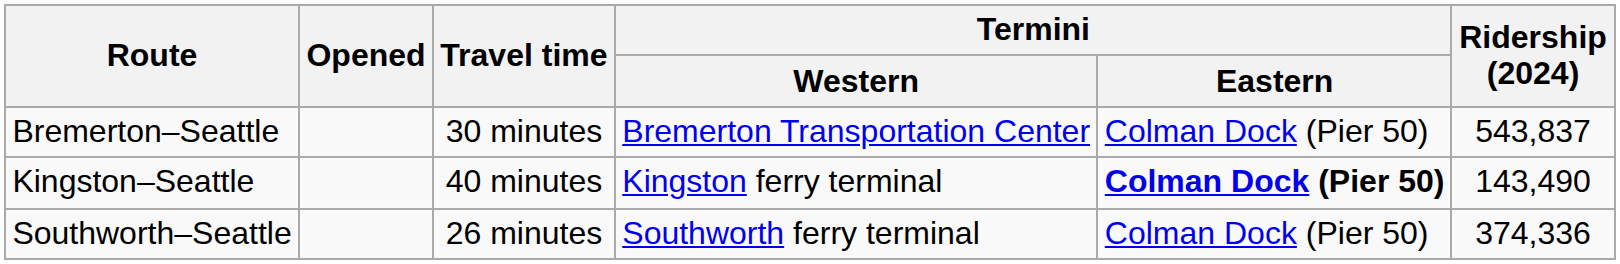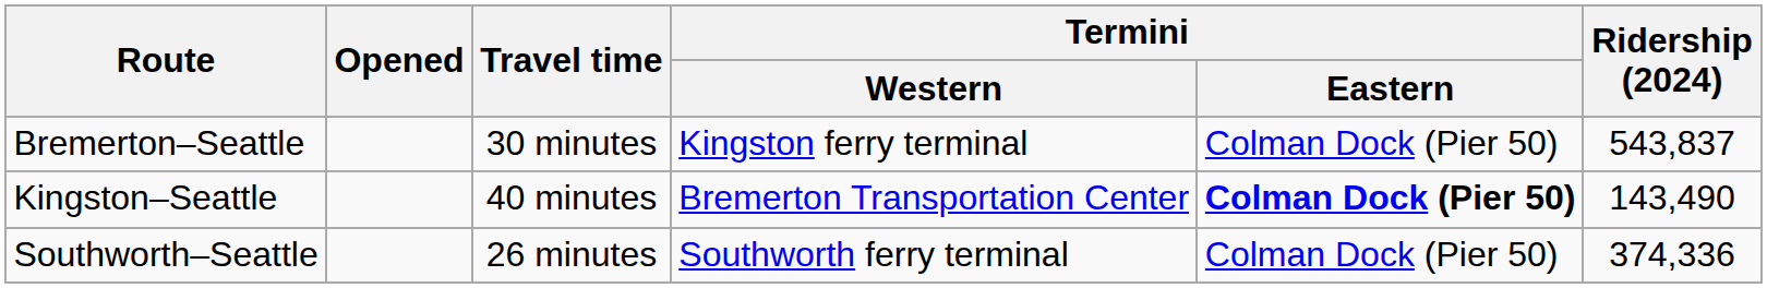Bremerton–Seattle | Termini / Western: Bremerton Transportation Center -> Kingston ferry terminal
Kingston–Seattle | Termini / Western: Kingston ferry terminal -> Bremerton Transportation Center
